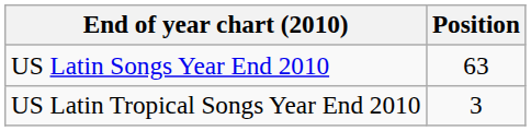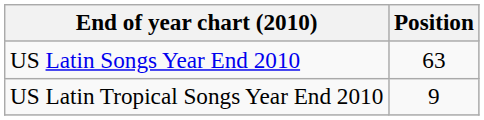US Latin Tropical Songs Year End 2010 | Position: 3 -> 9
